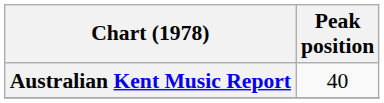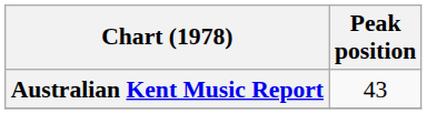Australian Kent Music Report | Peak position: 40 -> 43
